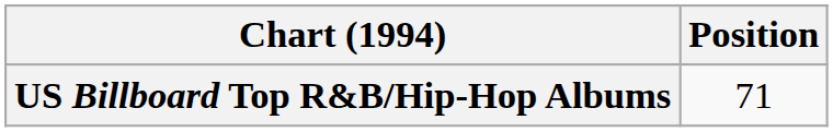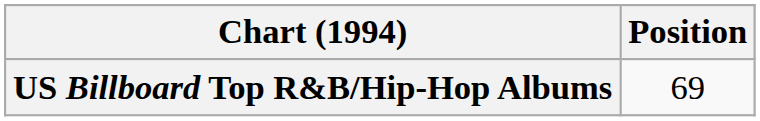US Billboard Top R&B/Hip-Hop Albums | Position: 71 -> 69
